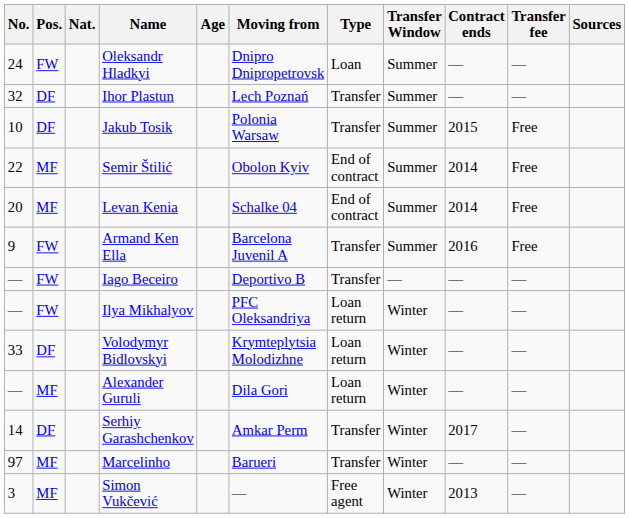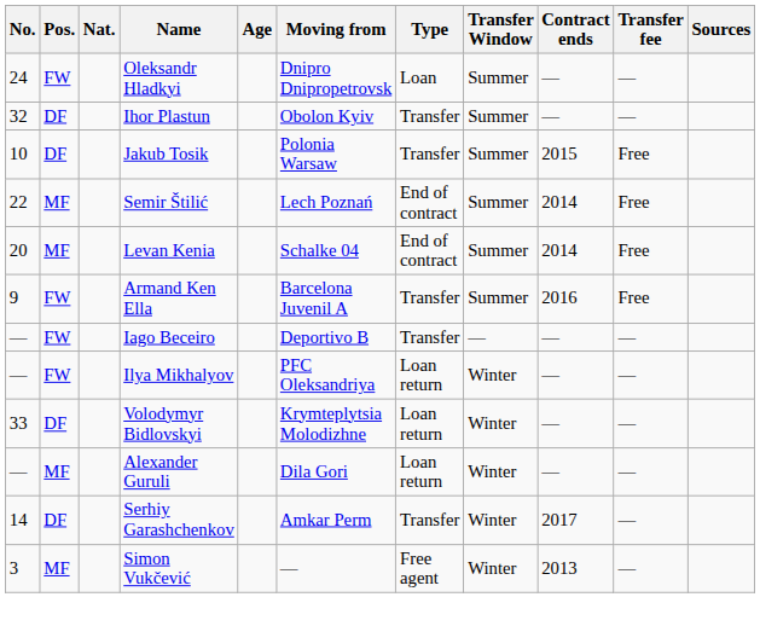Ihor Plastun | Moving from: Lech Poznań -> Obolon Kyiv
Semir Štilić | Moving from: Obolon Kyiv -> Lech Poznań
- row: 97 | MF | Marcelinho | Barueri | Transfer | Winter | — | —
